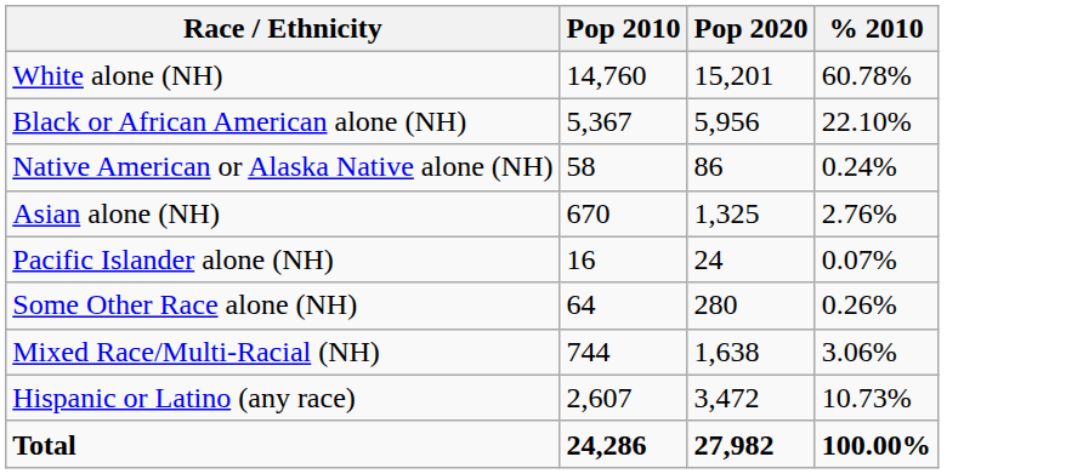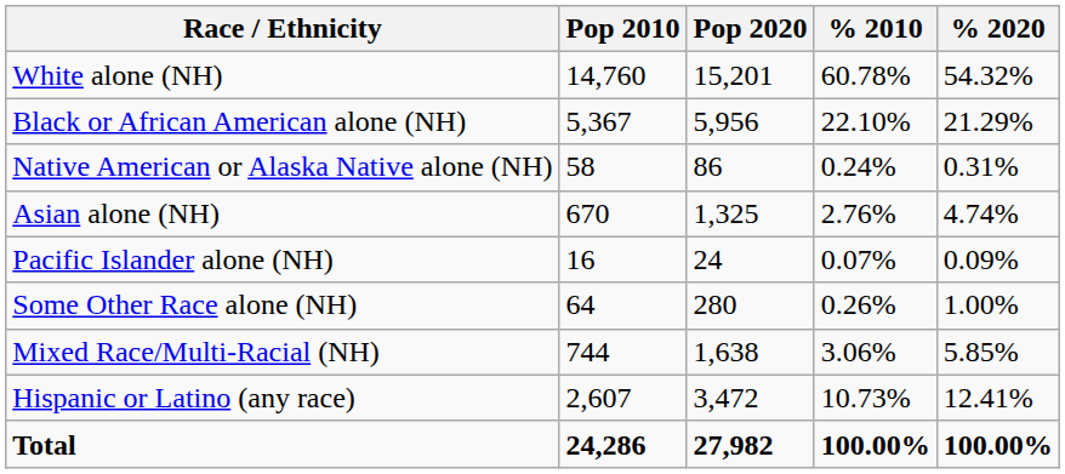+ column: % 2020 | 54.32% | 21.29% | 0.31% | 4.74% | 0.09% | 1.00% | 5.85% | 12.41% | 100.00%
